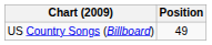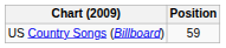US Country Songs (Billboard) | Position: 49 -> 59
